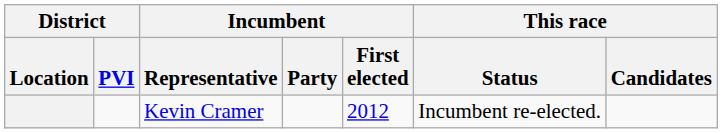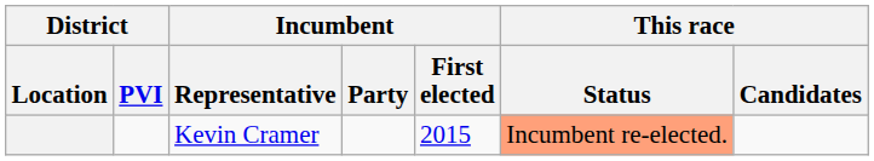Kevin Cramer | Incumbent / First elected: 2012 -> 2015
Kevin Cramer | This race / Status: no background -> lightsalmon background
